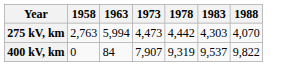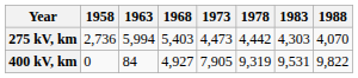+ column: 1968 | 5,403 | 4,927
275 kV, km | 1958: 2,763 -> 2,736
400 kV, km | 1973: 7,907 -> 7,905
400 kV, km | 1983: 9,537 -> 9,531
